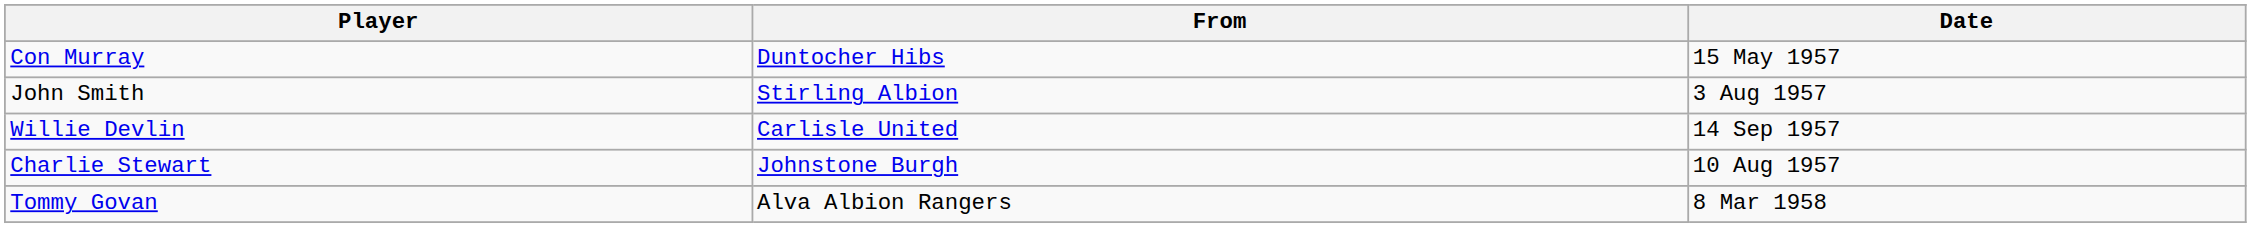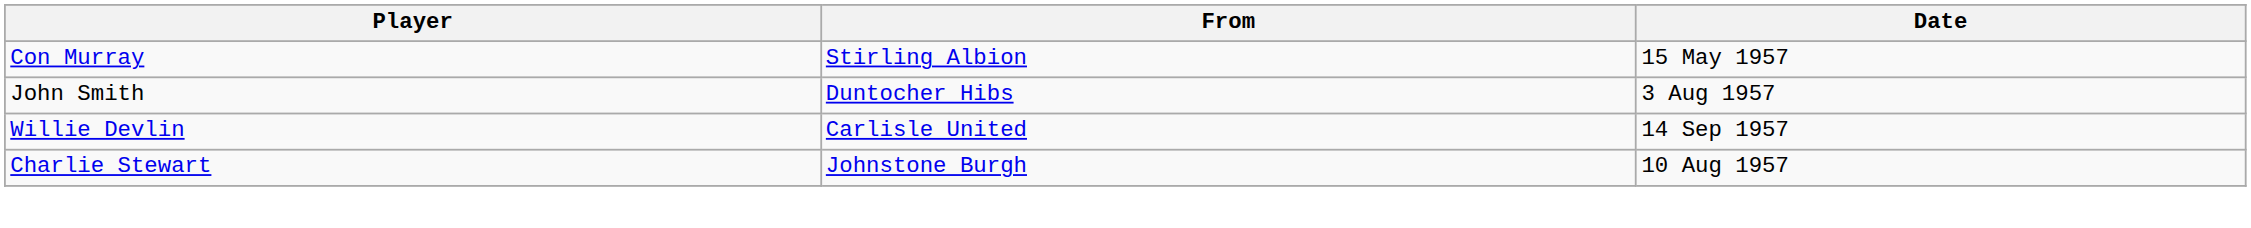Con Murray | From: Duntocher Hibs -> Stirling Albion
John Smith | From: Stirling Albion -> Duntocher Hibs
- row: Tommy Govan | Alva Albion Rangers | 8 Mar 1958
